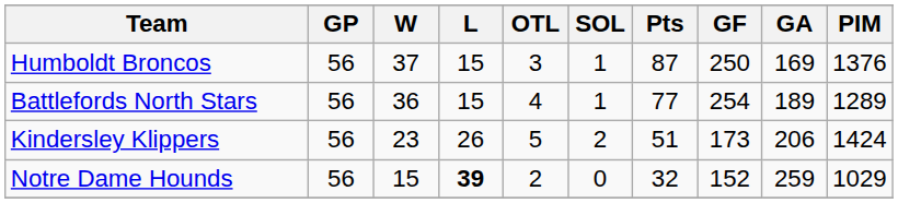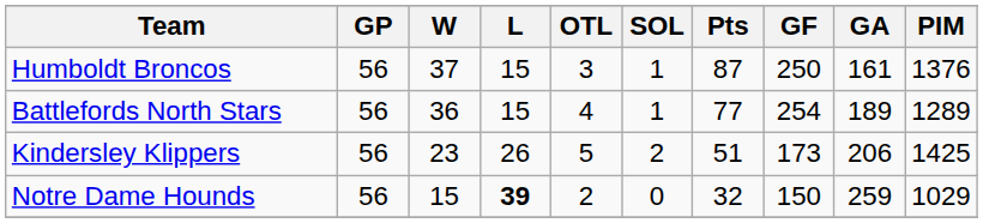Humboldt Broncos | GA: 169 -> 161
Kindersley Klippers | PIM: 1424 -> 1425
Notre Dame Hounds | GF: 152 -> 150
